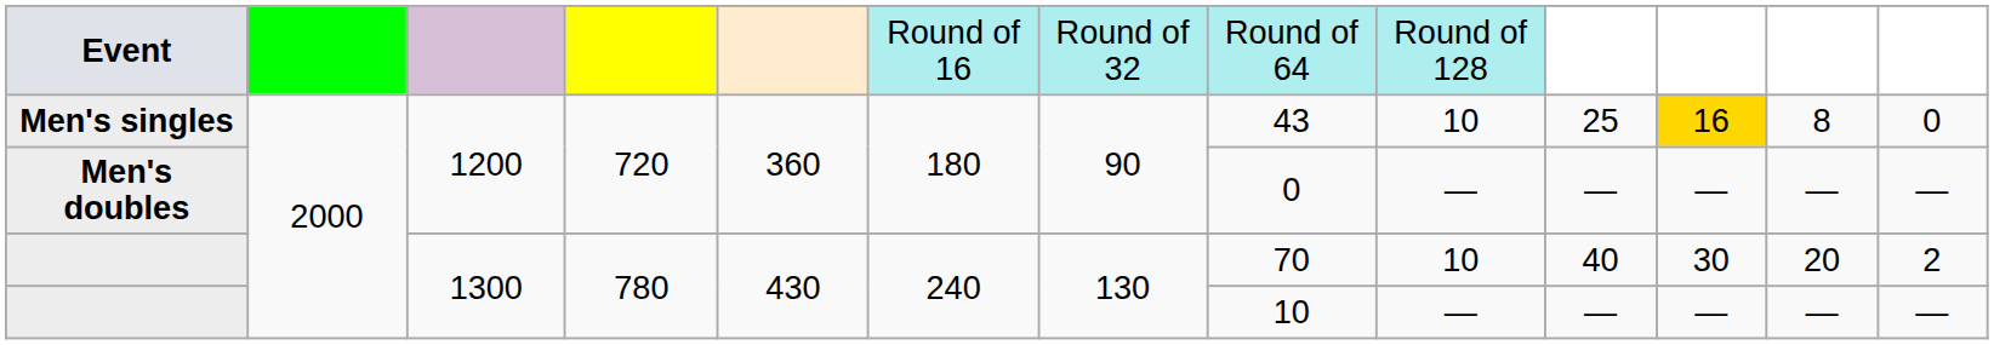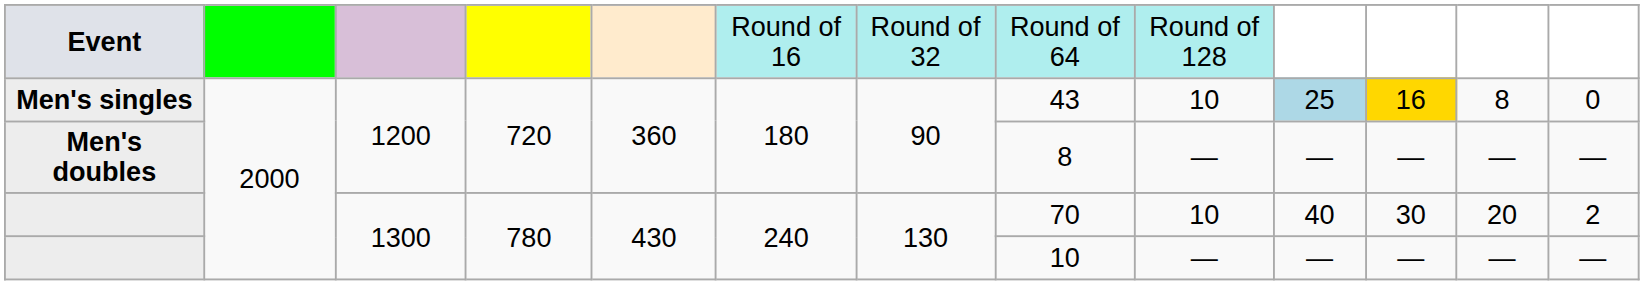Men's singles | column 10: no background -> lightblue background
Men's doubles | column 8: 0 -> 8
